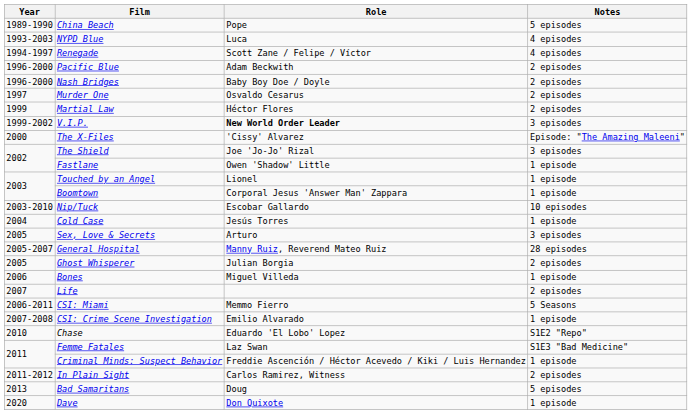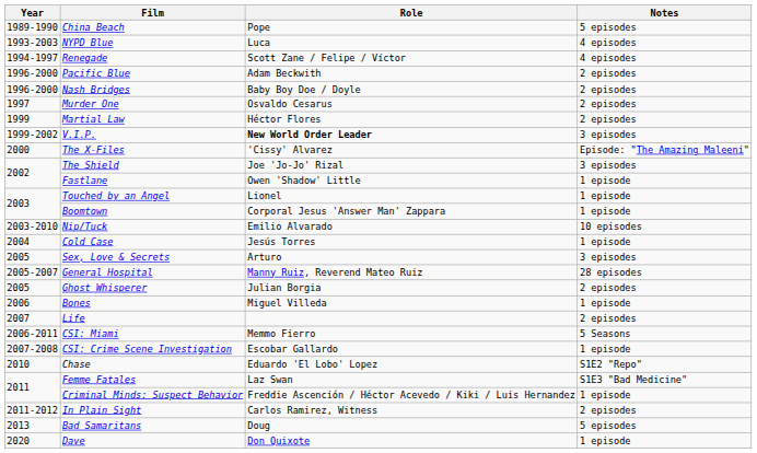Nip/Tuck | Role: Escobar Gallardo -> Emilio Alvarado
CSI: Crime Scene Investigation | Role: Emilio Alvarado -> Escobar Gallardo
